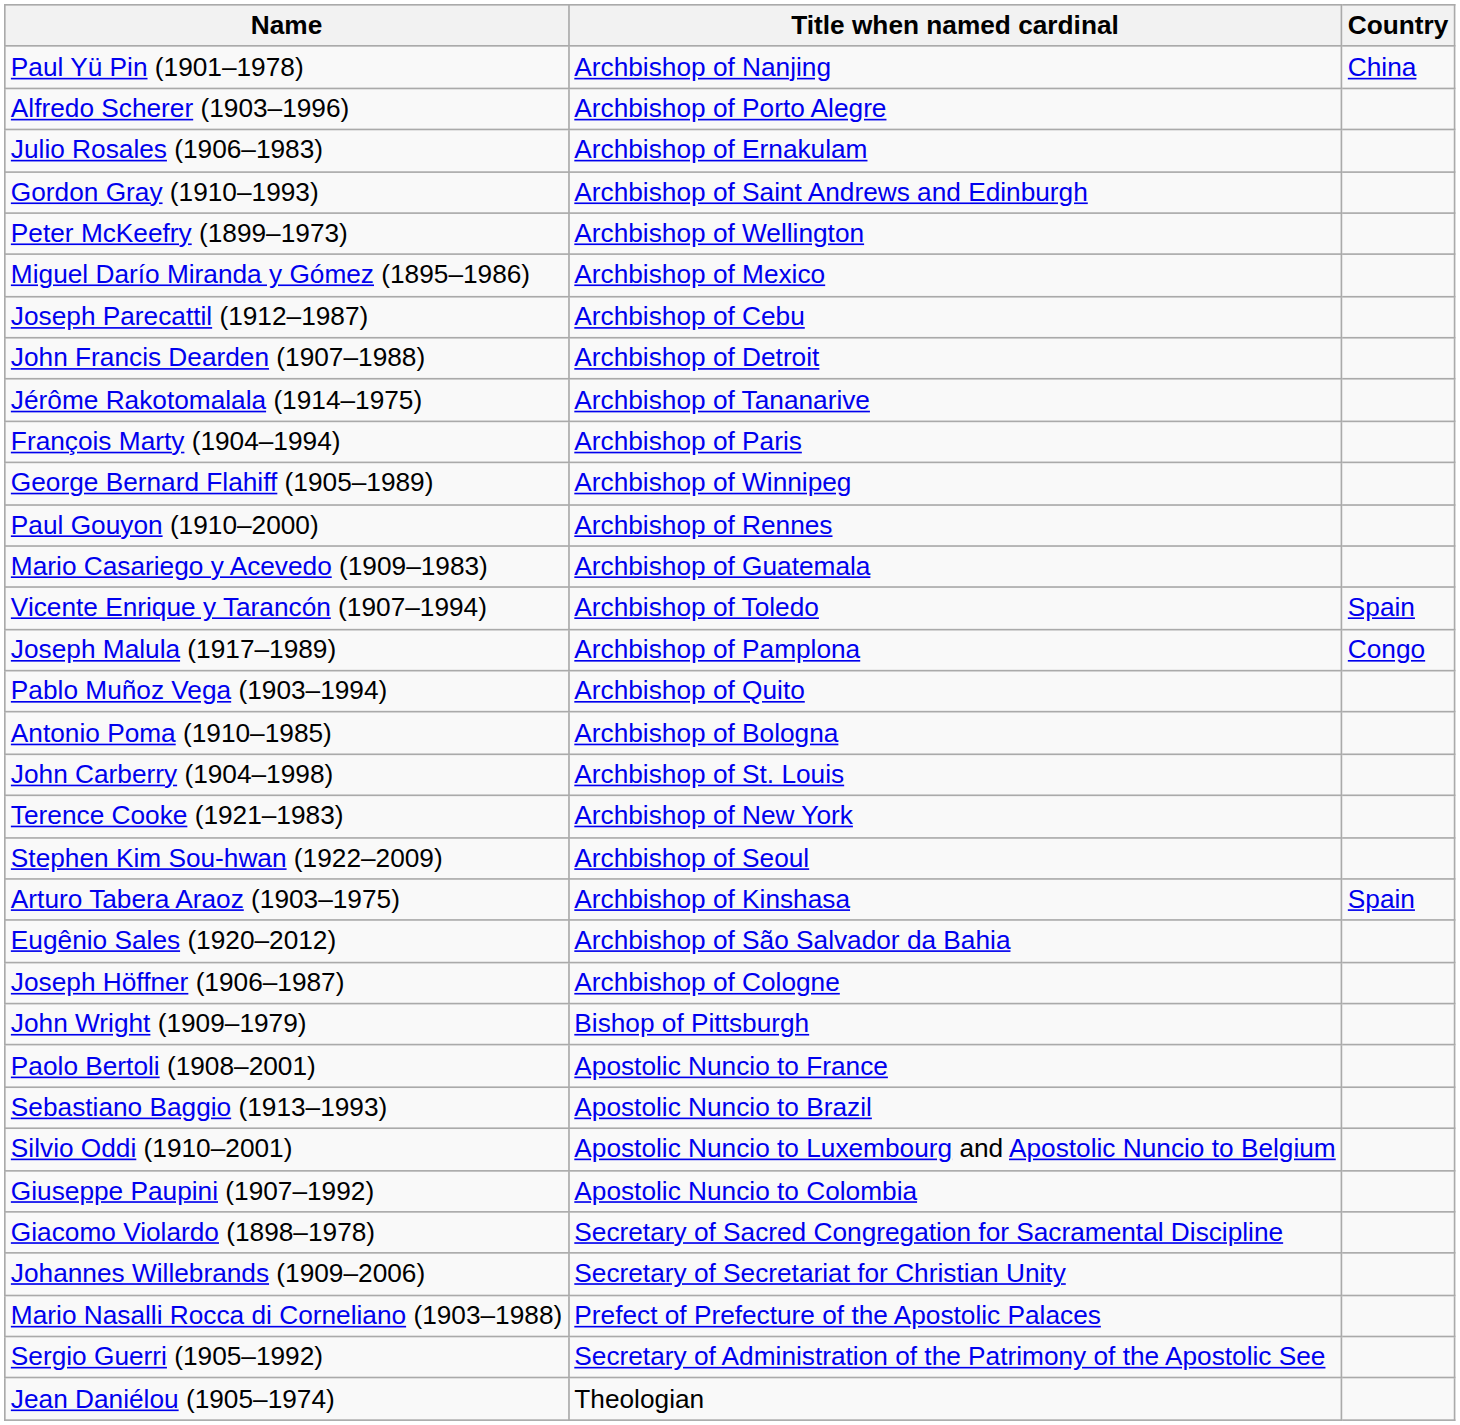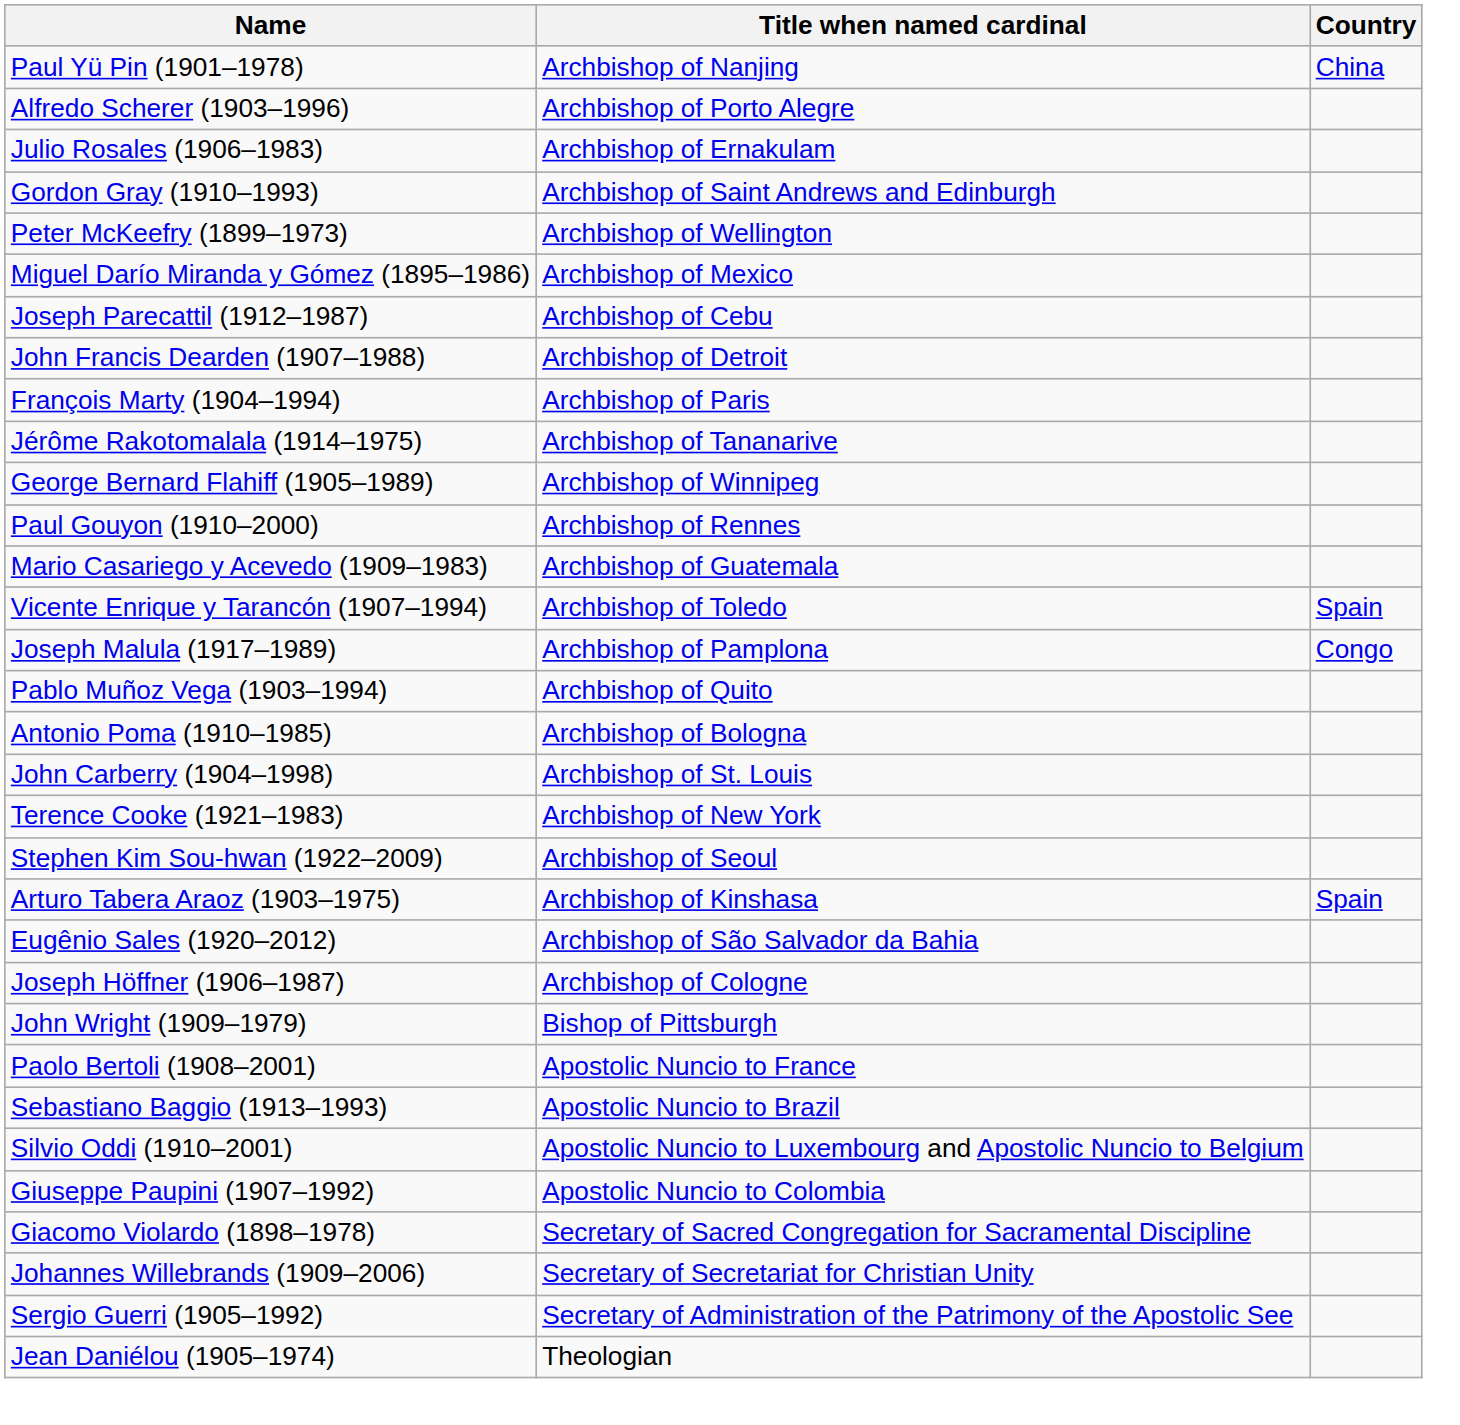rows swapped: François Marty (1904–1994) <-> Jérôme Rakotomalala (1914–1975)
- row: Mario Nasalli Rocca di Corneliano (1903–1988) | Prefect of Prefecture of the Apostolic Palaces
